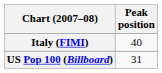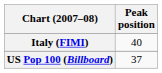US Pop 100 (Billboard) | Peak position: 31 -> 37
